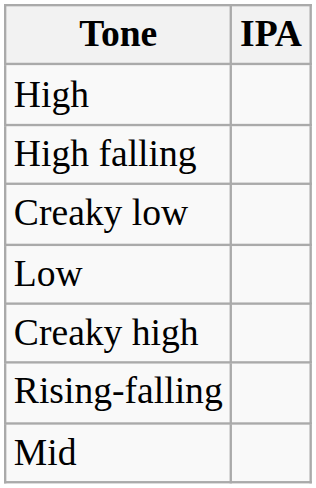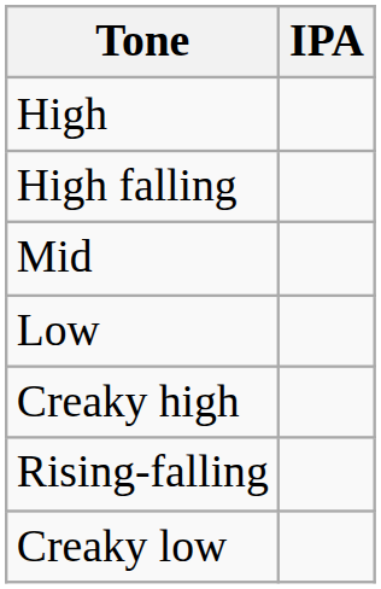rows swapped: Creaky low <-> Mid
